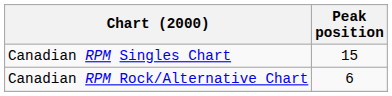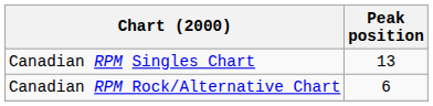Canadian RPM Singles Chart | Peak position: 15 -> 13
